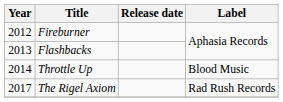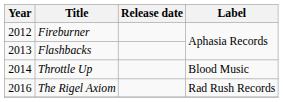The Rigel Axiom | Year: 2017 -> 2016
